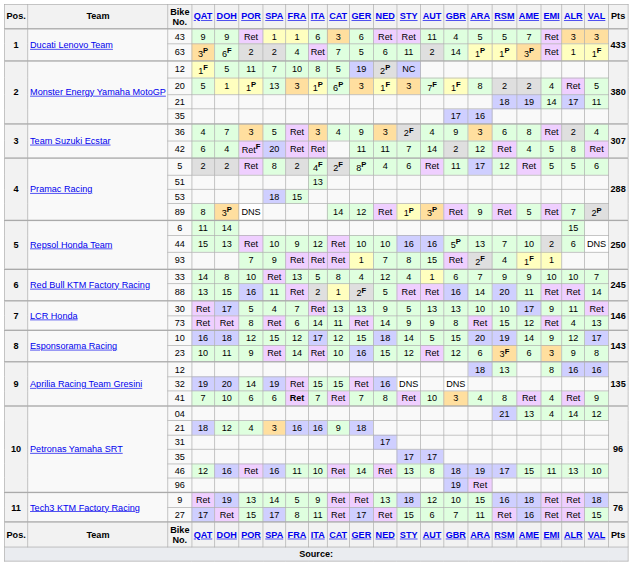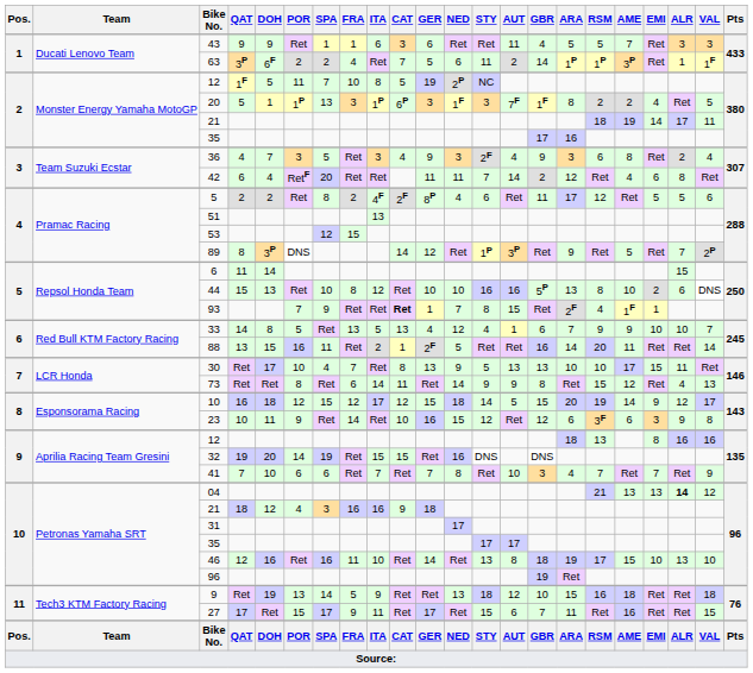42 | EMI: 5 -> 6
53 | SPA: 18 -> 12
44 | FRA: 9 -> 8
44 | RSM: 7 -> 8
93 | CAT: normal -> bold
33 | POR: 10 -> 5
33 | CAT: 8 -> 13
30 | POR: 5 -> 10
30 | CAT: 13 -> 8
30 | EMI: 9 -> 15
41 | FRA: bold -> normal
41 | RSM: 8 -> 7
41 | EMI: 4 -> 7
04 | EMI: 4 -> 13
04 | ALR: normal -> bold
46 | EMI: 11 -> 10
27 | FRA: 8 -> 9
